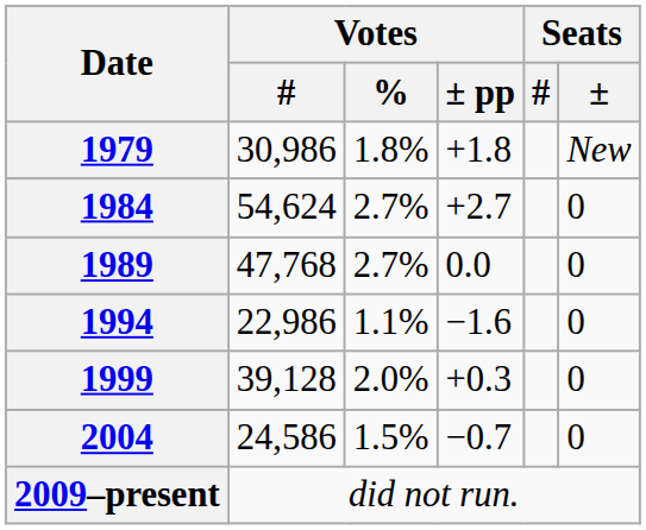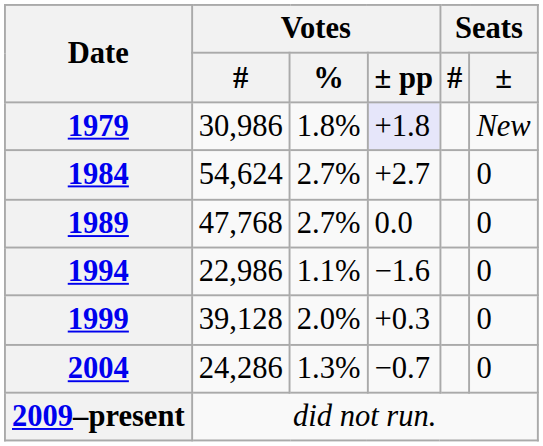1979 | Votes / ± pp: no background -> lavender background
2004 | Votes / #: 24,586 -> 24,286
2004 | Votes / %: 1.5% -> 1.3%
